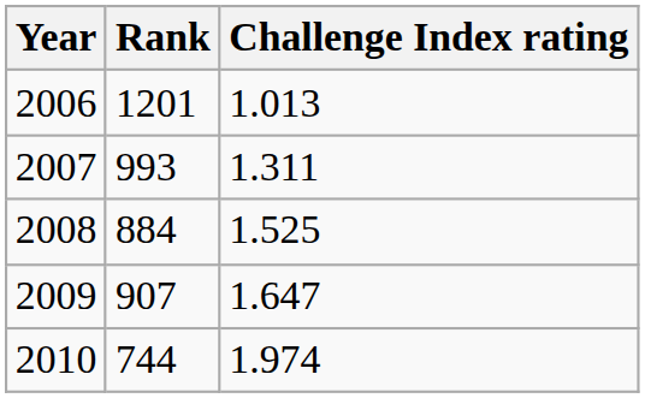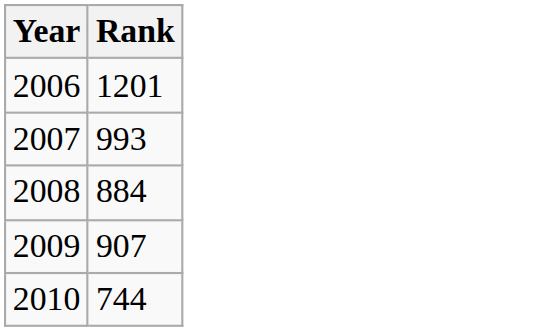- column: Challenge Index rating | 1.013 | 1.311 | 1.525 | 1.647 | 1.974
